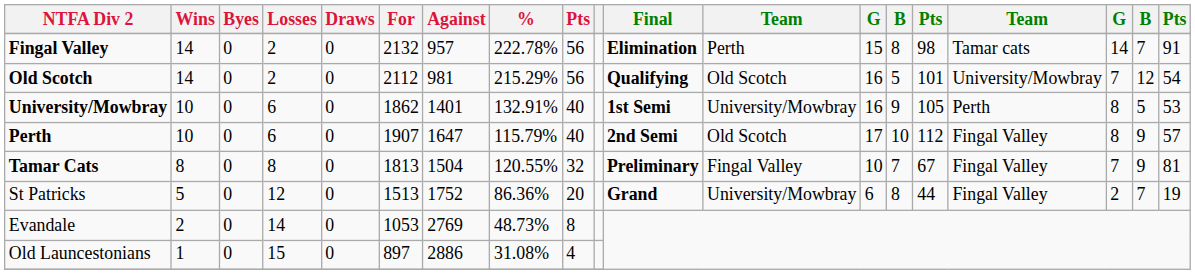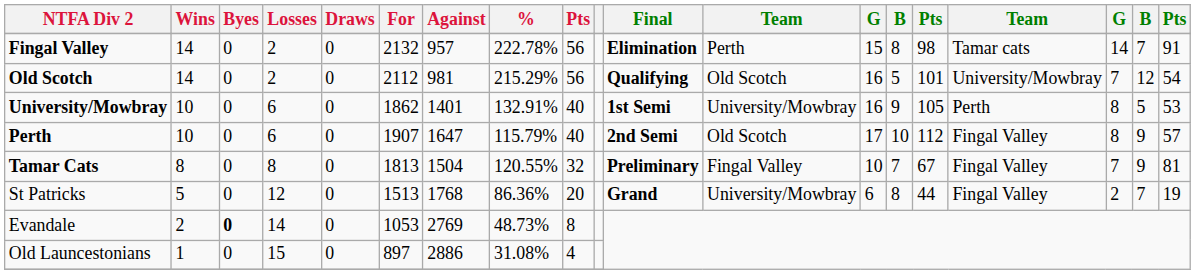St Patricks | Against: 1752 -> 1768
Evandale | Byes: normal -> bold
